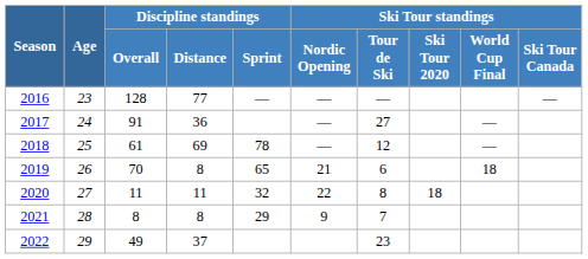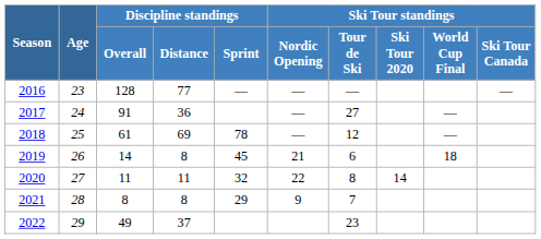2019 | Discipline standings / Overall: 70 -> 14
2019 | Discipline standings / Sprint: 65 -> 45
2020 | Ski Tour standings / Ski Tour 2020: 18 -> 14
